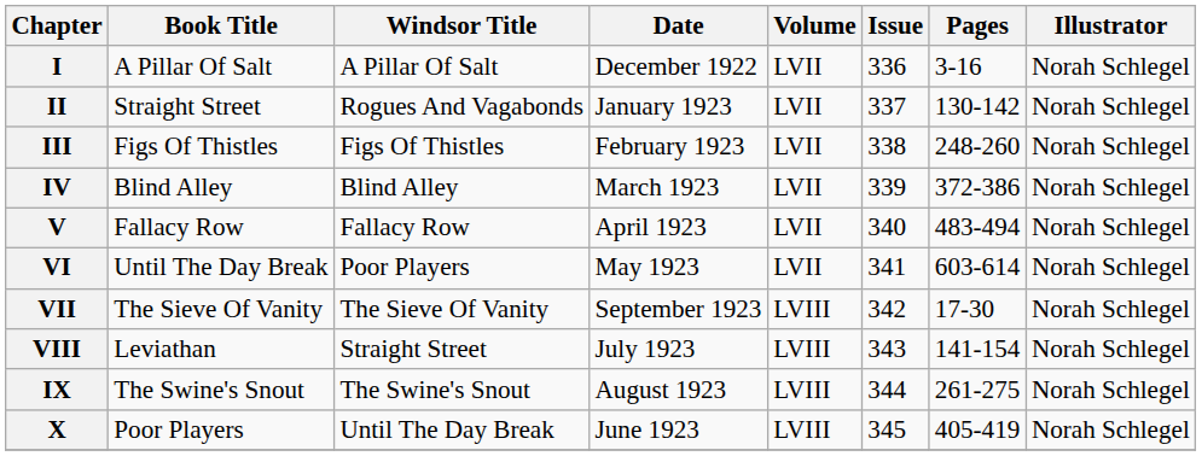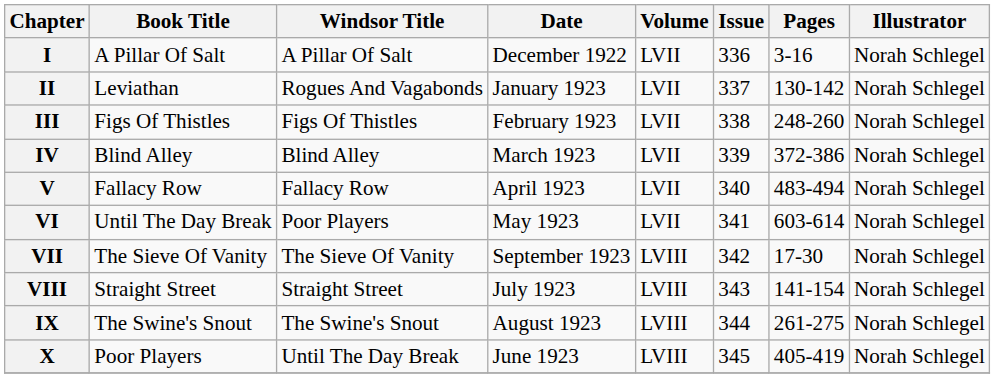II | Book Title: Straight Street -> Leviathan
VIII | Book Title: Leviathan -> Straight Street
